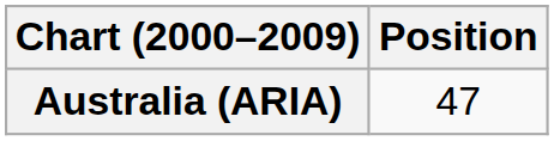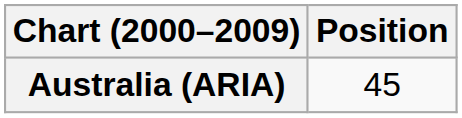Australia (ARIA) | Position: 47 -> 45
